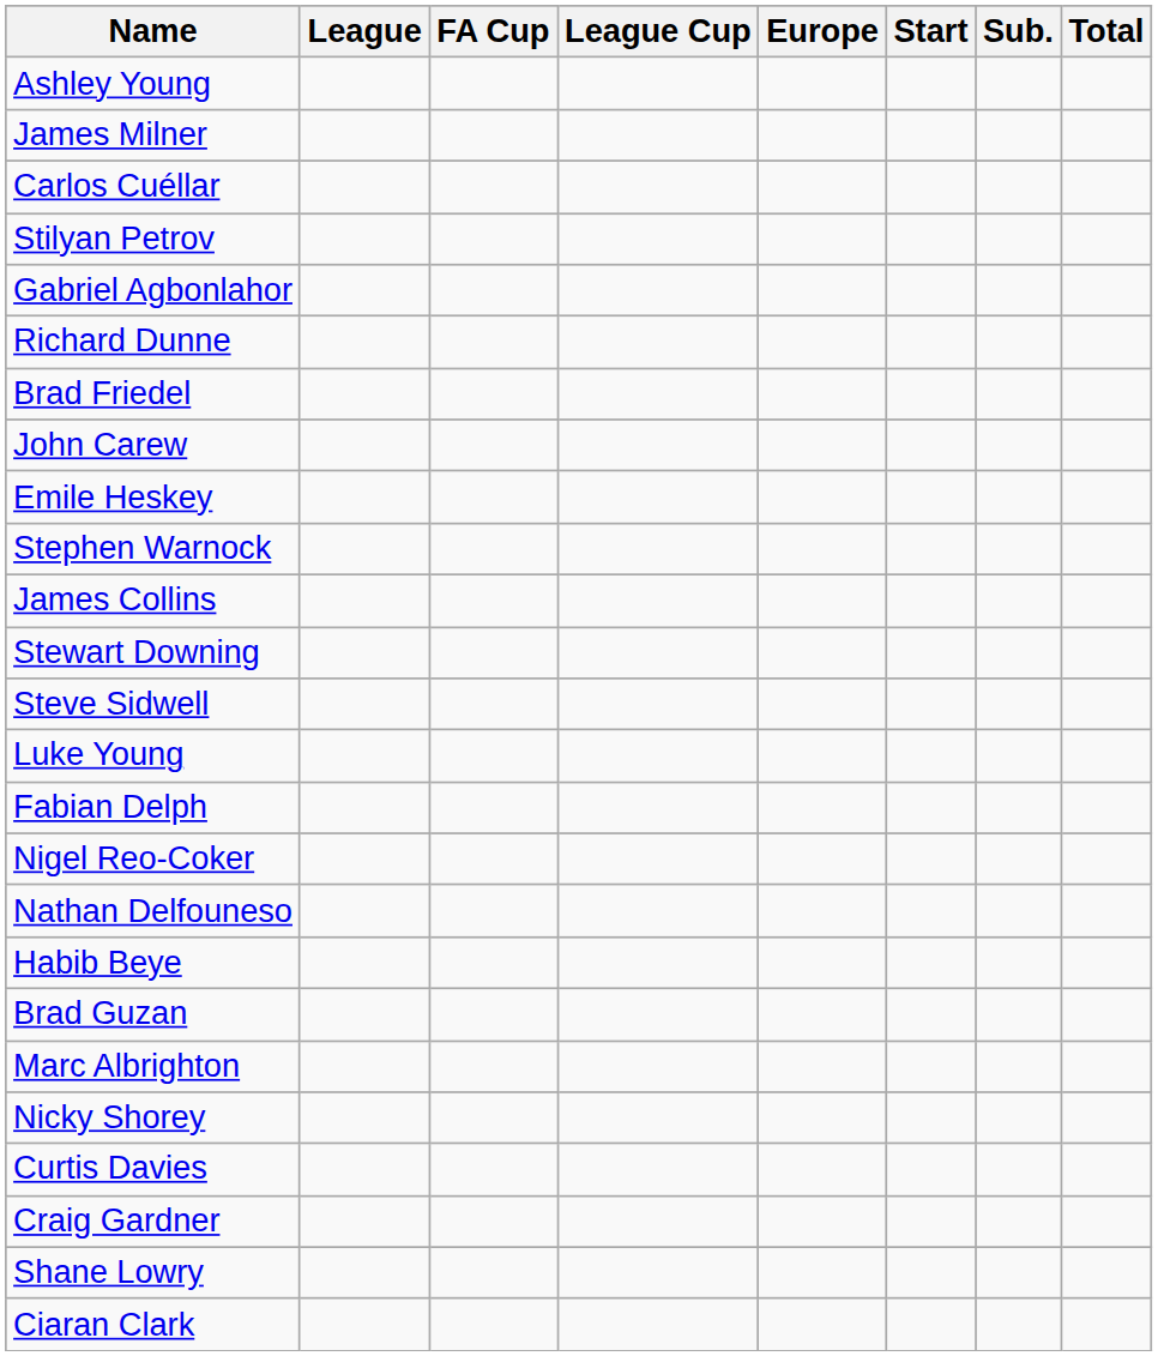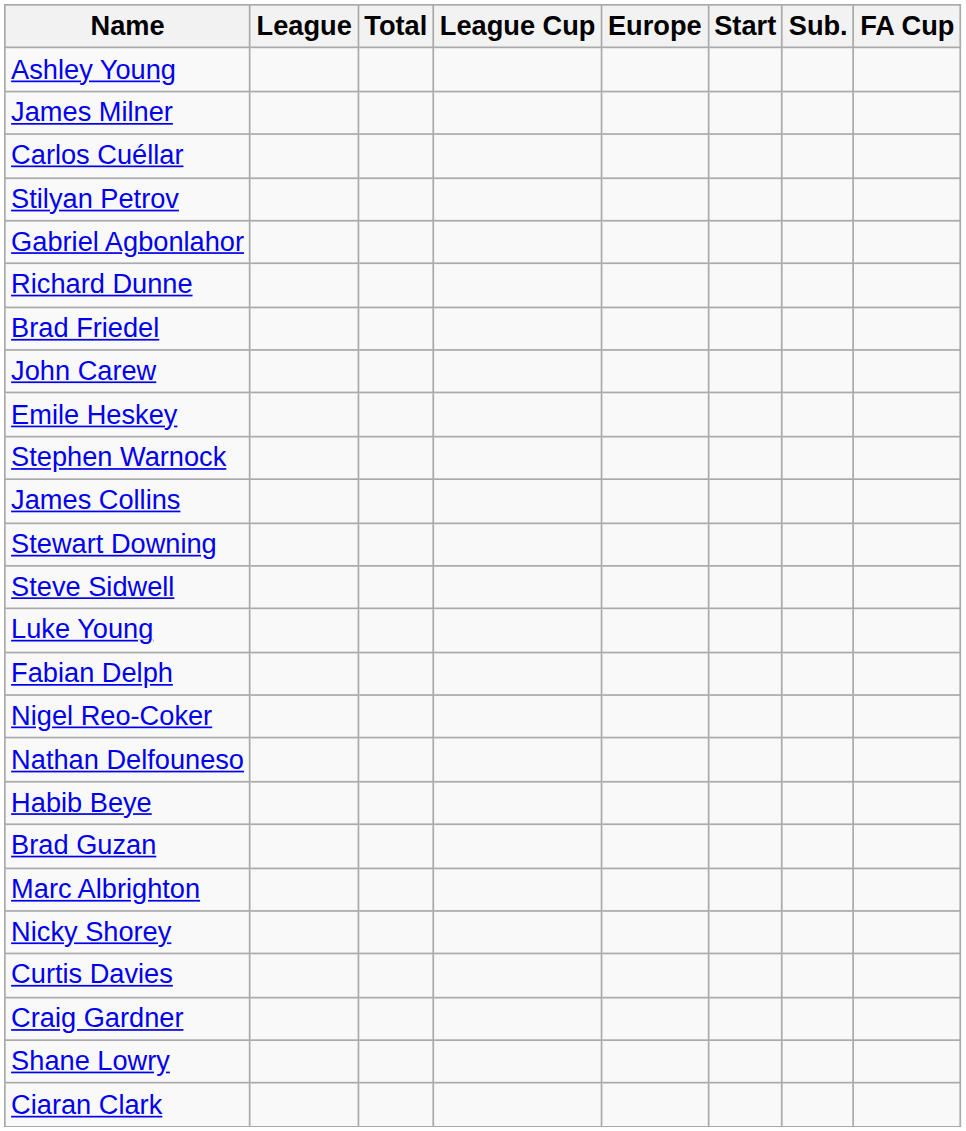columns swapped: FA Cup <-> Total
